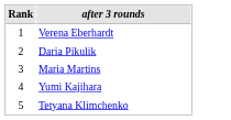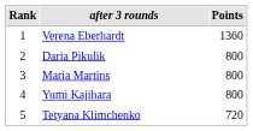+ column: Points | 1360 | 800 | 800 | 800 | 720
